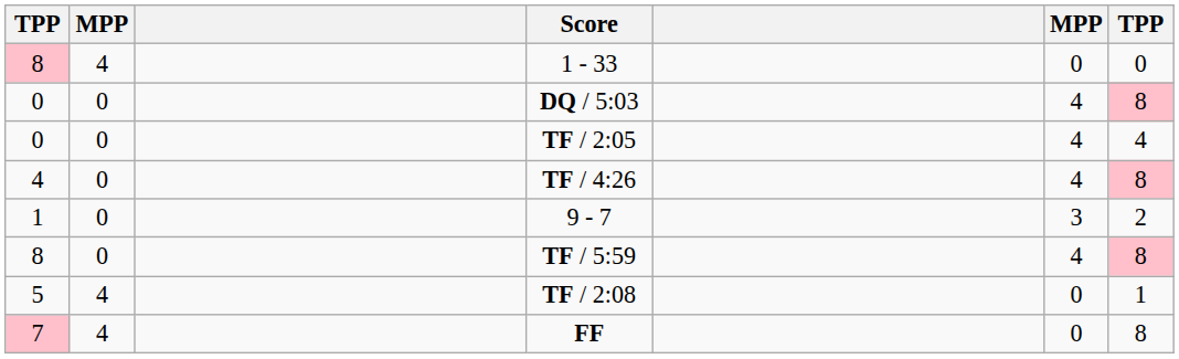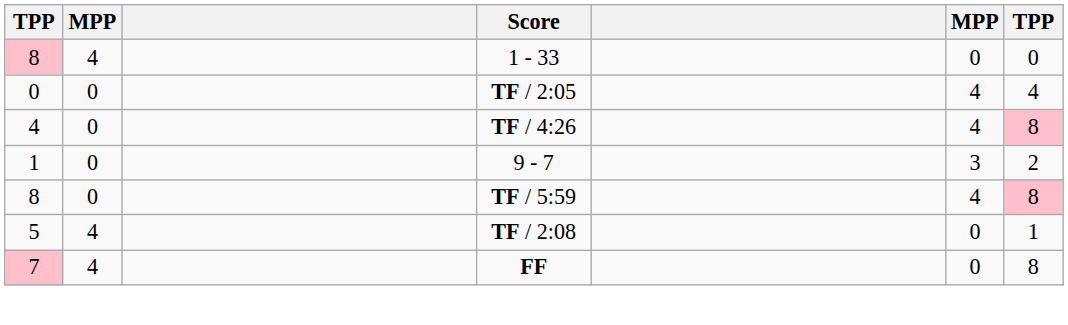- row: 0 | 0 | DQ / 5:03 | 4 | 8
